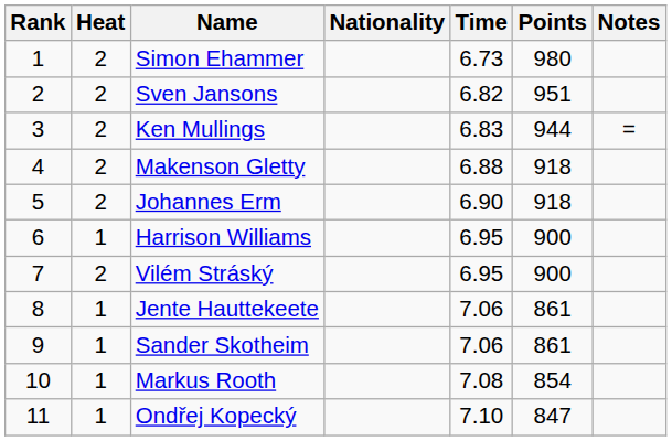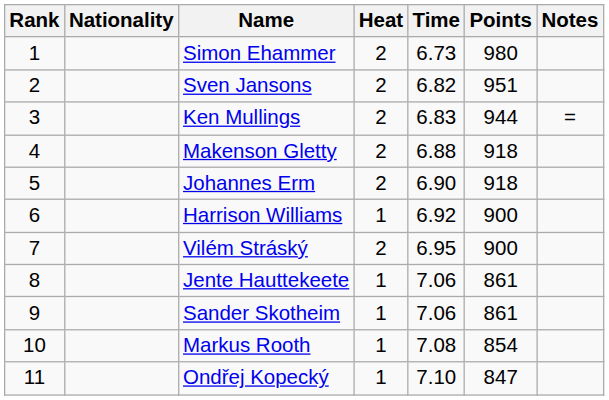columns swapped: Heat <-> Nationality
Harrison Williams | Time: 6.95 -> 6.92
